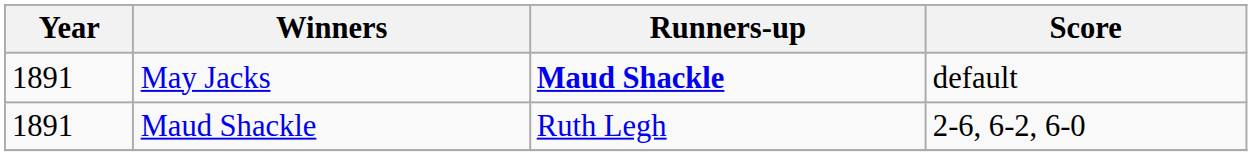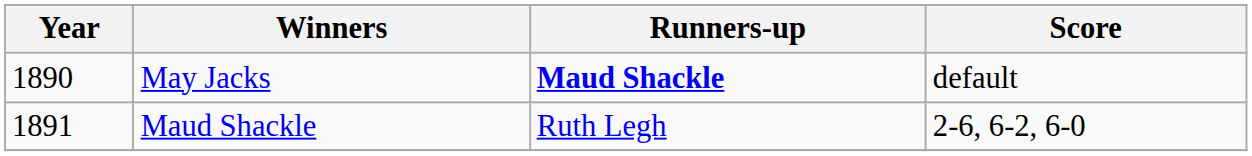May Jacks | Year: 1891 -> 1890
